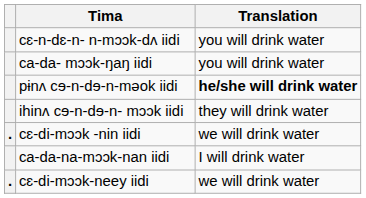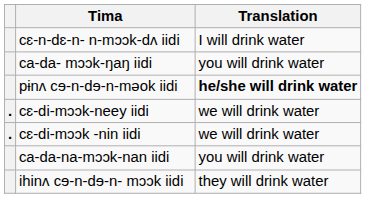cɛ-n-dɛ-n- n-mɔɔk-dʌ iidi | Translation: you will drink water -> I will drink water
rows swapped: cɛ-di-mɔɔk-neey iidi <-> ihinʌ cɘ-n-dɘ-n- mɔɔk iidi
ca-da-na-mɔɔk-nan iidi | Translation: I will drink water -> you will drink water
